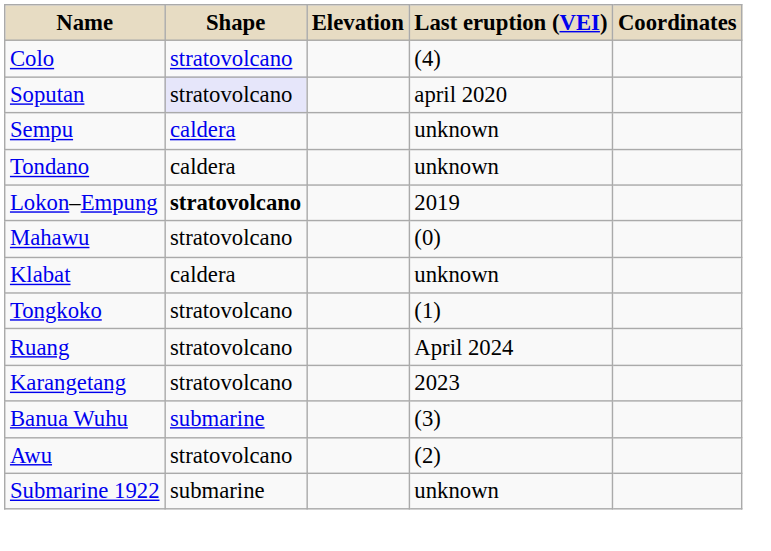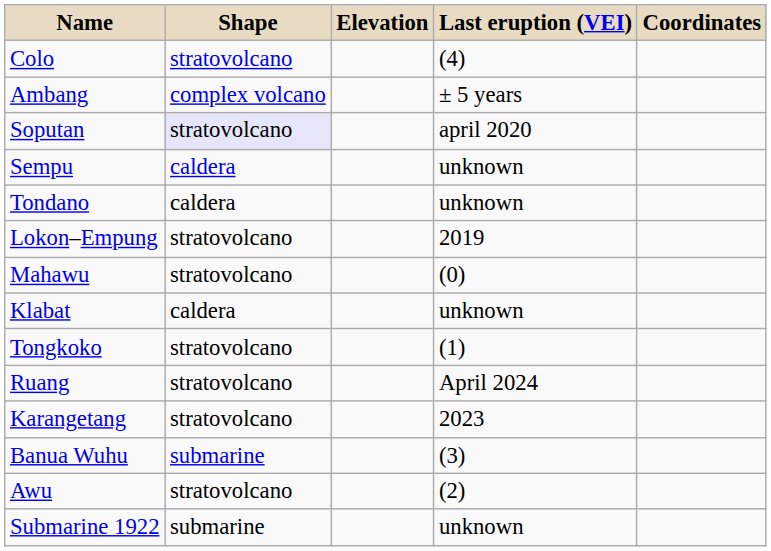+ row: Ambang | complex volcano | ± 5 years
Lokon–Empung | Shape: bold -> normal
